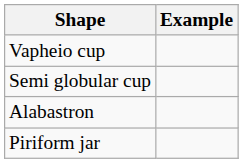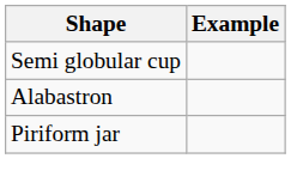- row: Vapheio cup
